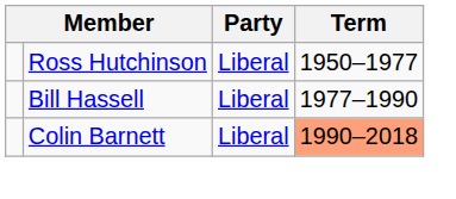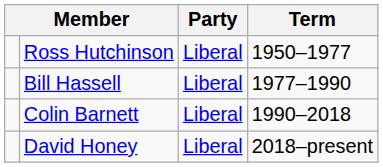Colin Barnett | Term: lightsalmon background -> no background
+ row: David Honey | Liberal | 2018–present
